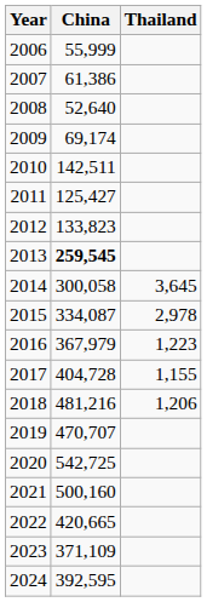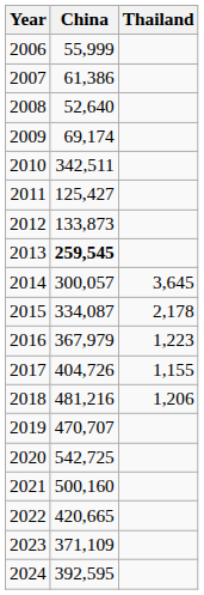2010 | China: 142,511 -> 342,511
2012 | China: 133,823 -> 133,873
2014 | China: 300,058 -> 300,057
2015 | Thailand: 2,978 -> 2,178
2017 | China: 404,728 -> 404,726
